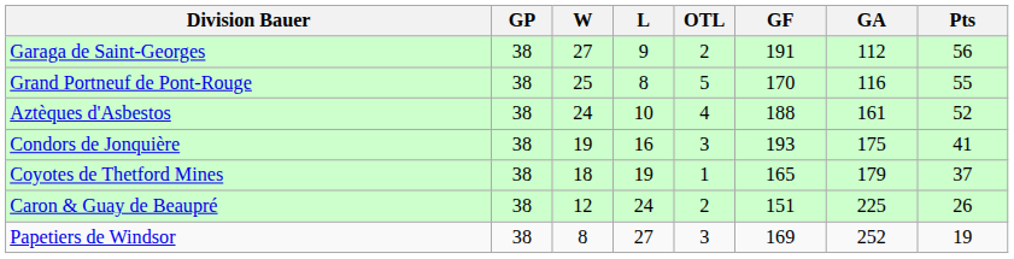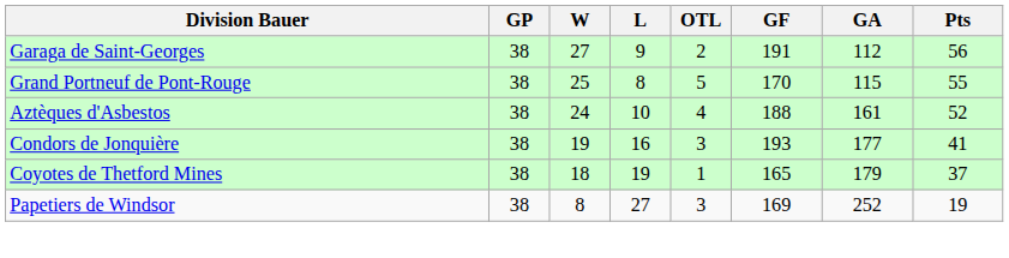Grand Portneuf de Pont-Rouge | GA: 116 -> 115
Condors de Jonquière | GA: 175 -> 177
- row: Caron & Guay de Beaupré | 38 | 12 | 24 | 2 | 151 | 225 | 26
